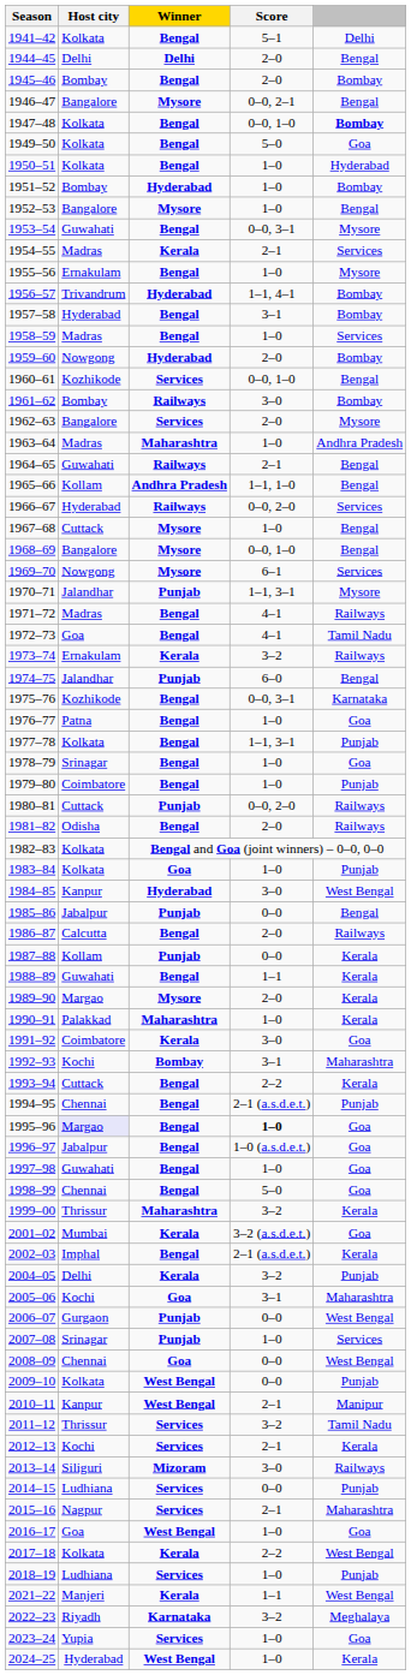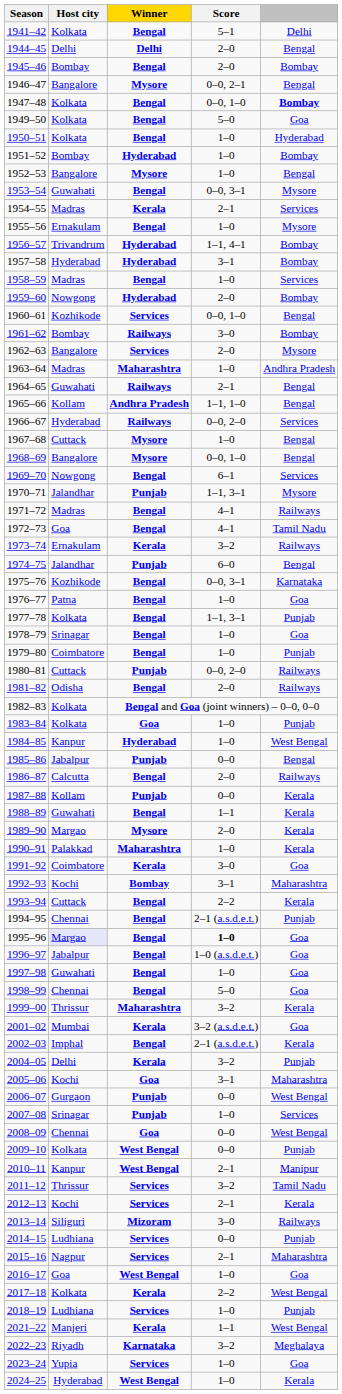1957–58 | Winner: Bengal -> Hyderabad
1969–70 | Winner: Mysore -> Bengal
1984–85 | Score: 3–0 -> 1–0
